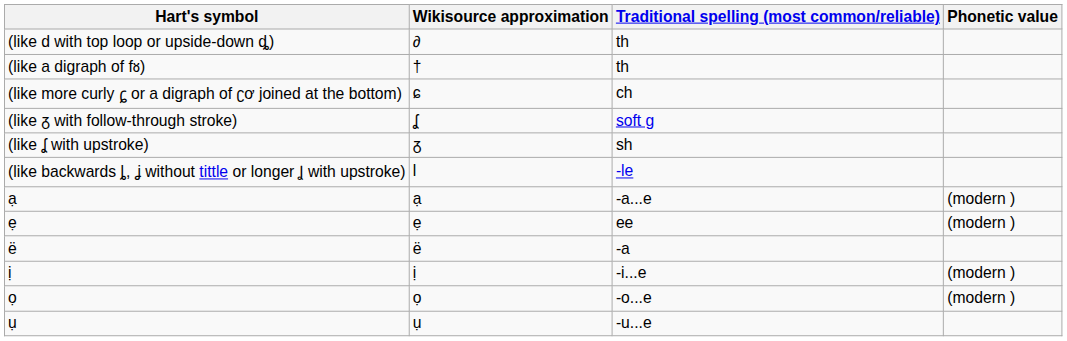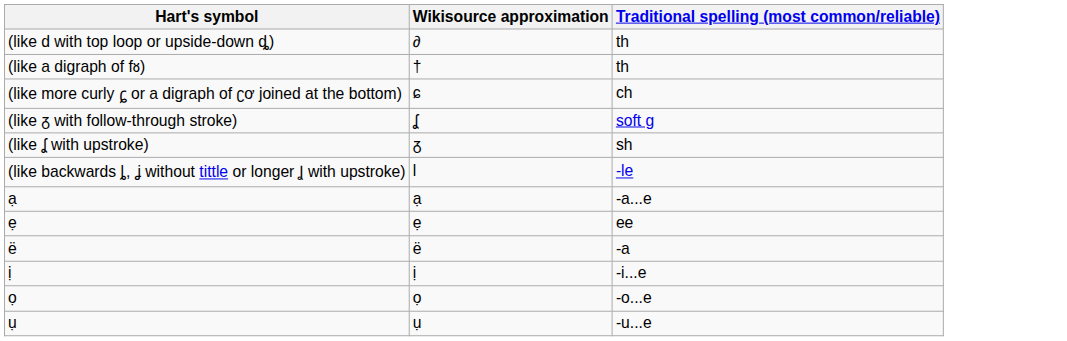- column: Phonetic value | (modern ) | (modern ) | (modern ) | (modern )
